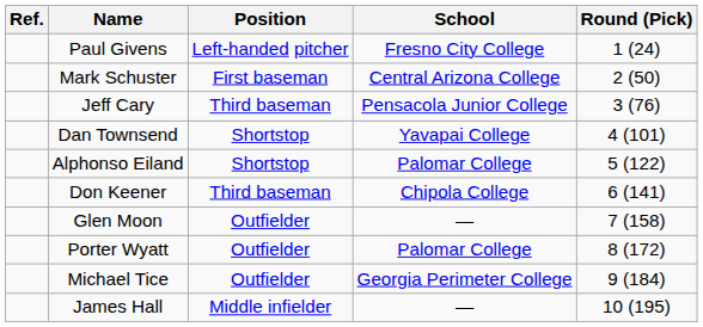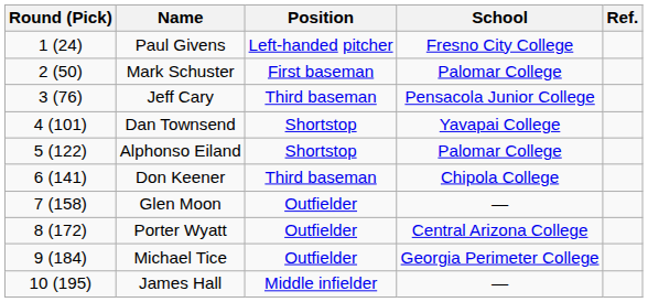columns swapped: Round (Pick) <-> Ref.
Mark Schuster | School: Central Arizona College -> Palomar College
Porter Wyatt | School: Palomar College -> Central Arizona College
